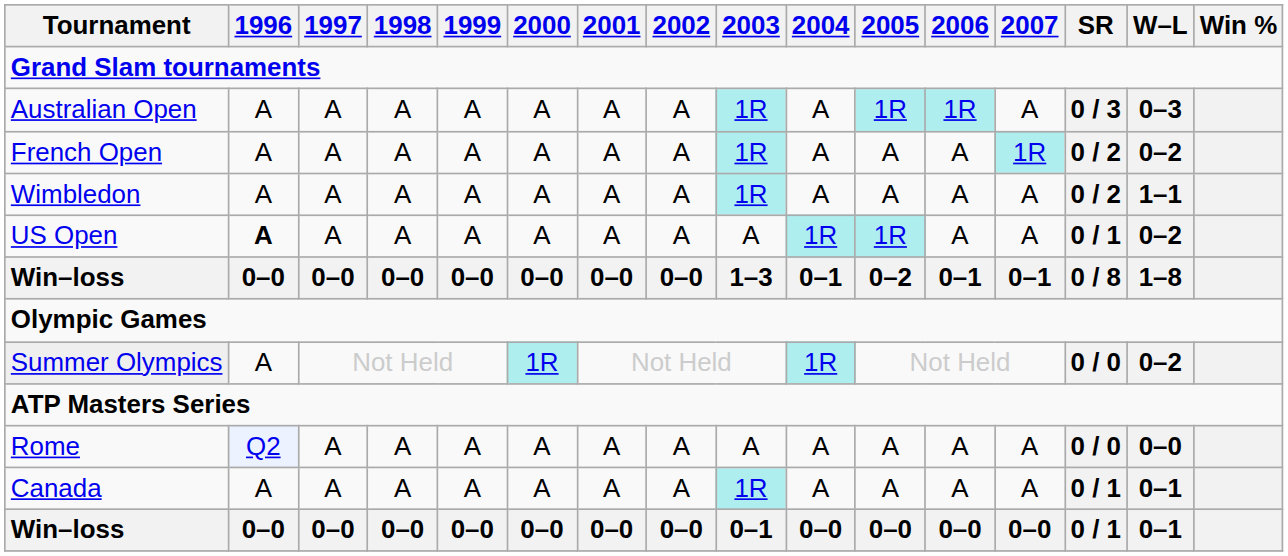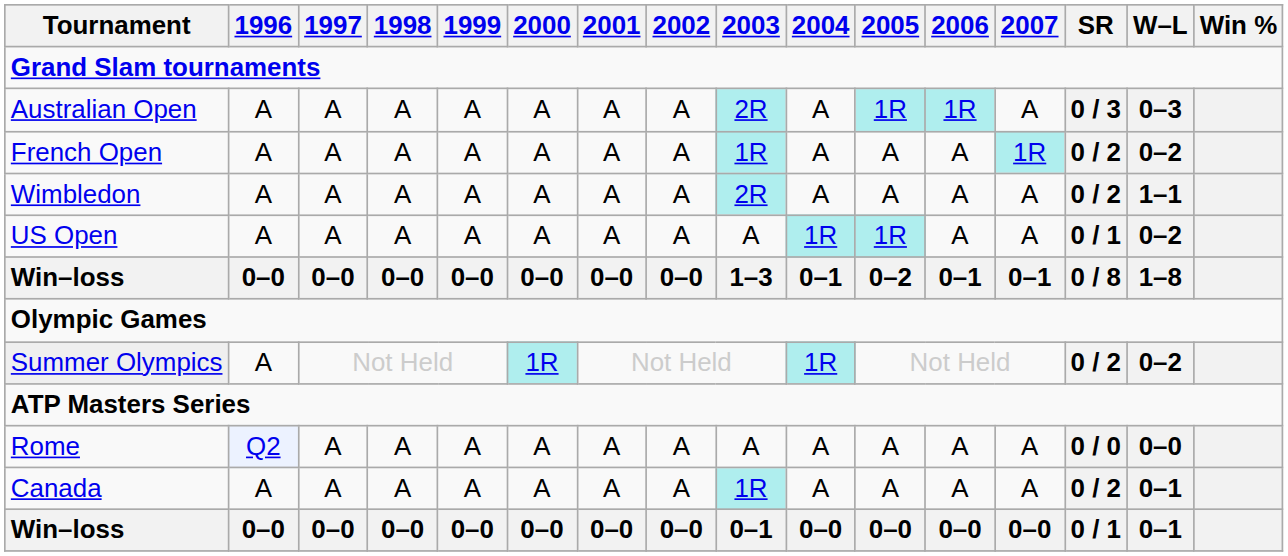Australian Open | 2003: 1R -> 2R
Wimbledon | 2003: 1R -> 2R
US Open | 1996: bold -> normal
Summer Olympics | SR: 0 / 0 -> 0 / 2
Canada | SR: 0 / 1 -> 0 / 2
